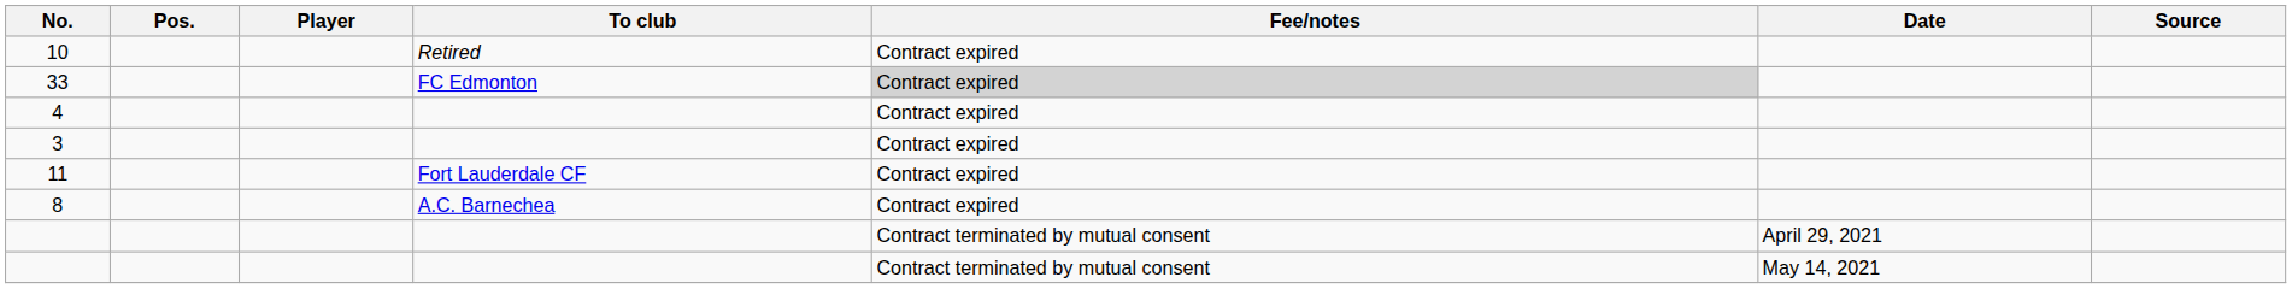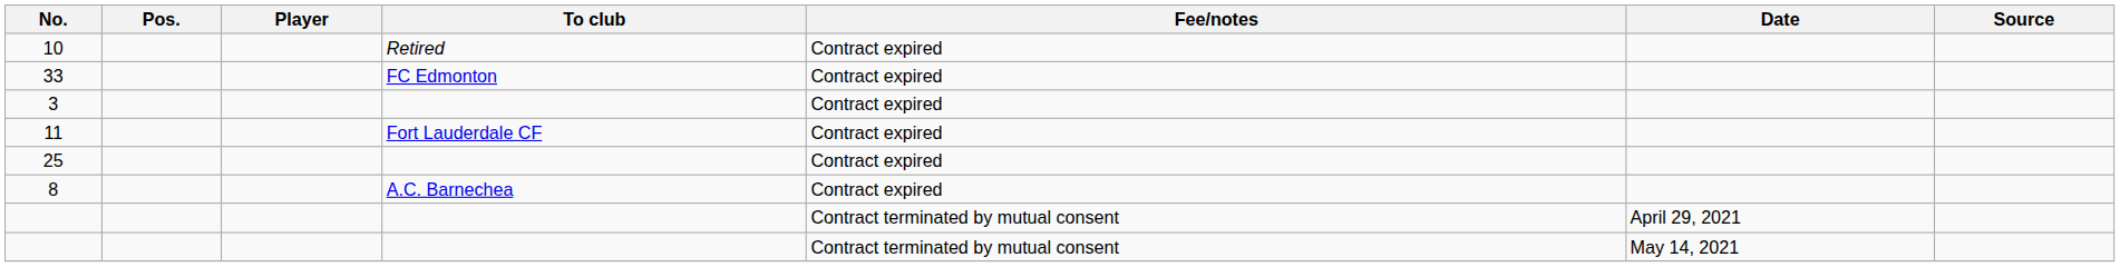33 | Fee/notes: lightgrey background -> no background
- row: 4 | Contract expired
+ row: 25 | Contract expired
